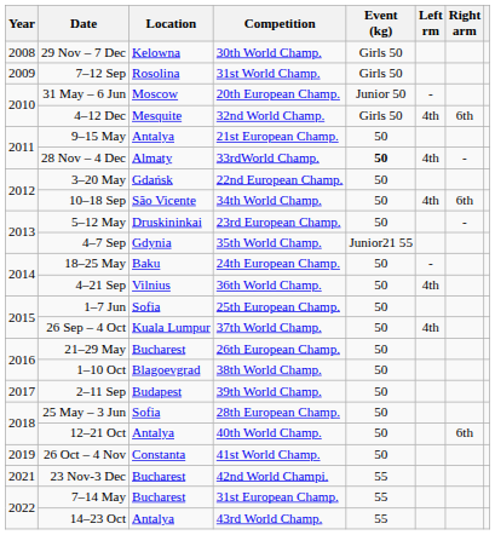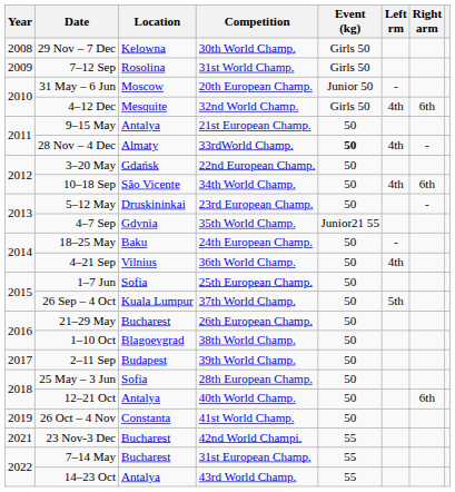26 Sep – 4 Oct | Left rm: 4th -> 5th
